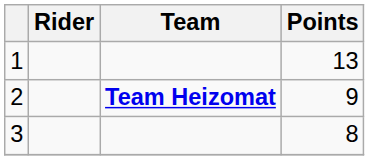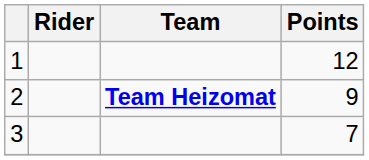1 | Points: 13 -> 12
3 | Points: 8 -> 7
